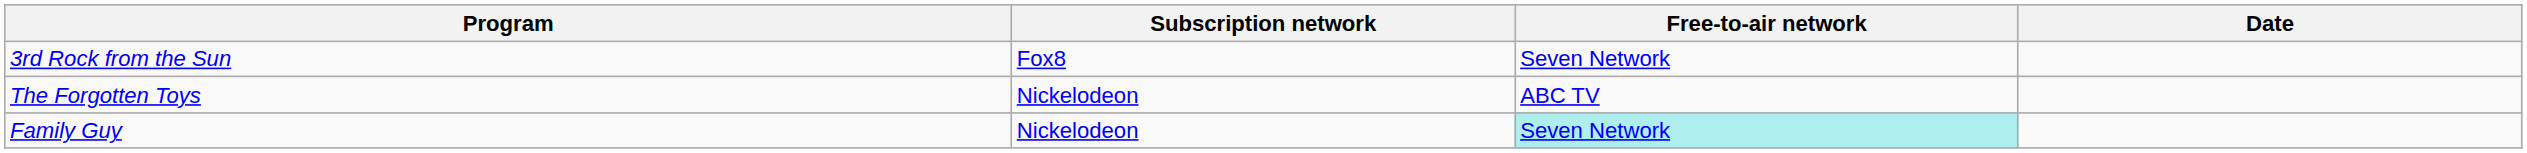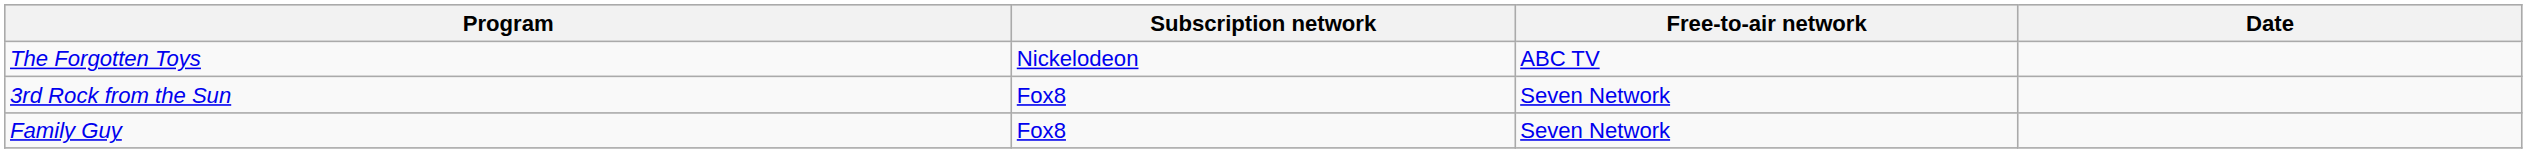rows swapped: The Forgotten Toys <-> 3rd Rock from the Sun
Family Guy | Subscription network: Nickelodeon -> Fox8
Family Guy | Free-to-air network: paleturquoise background -> no background
